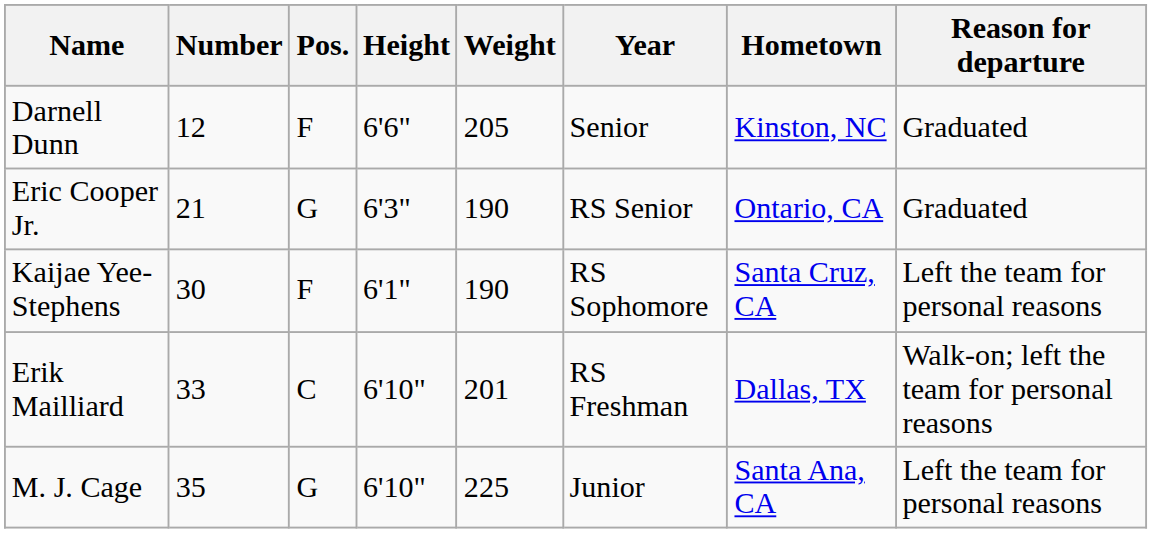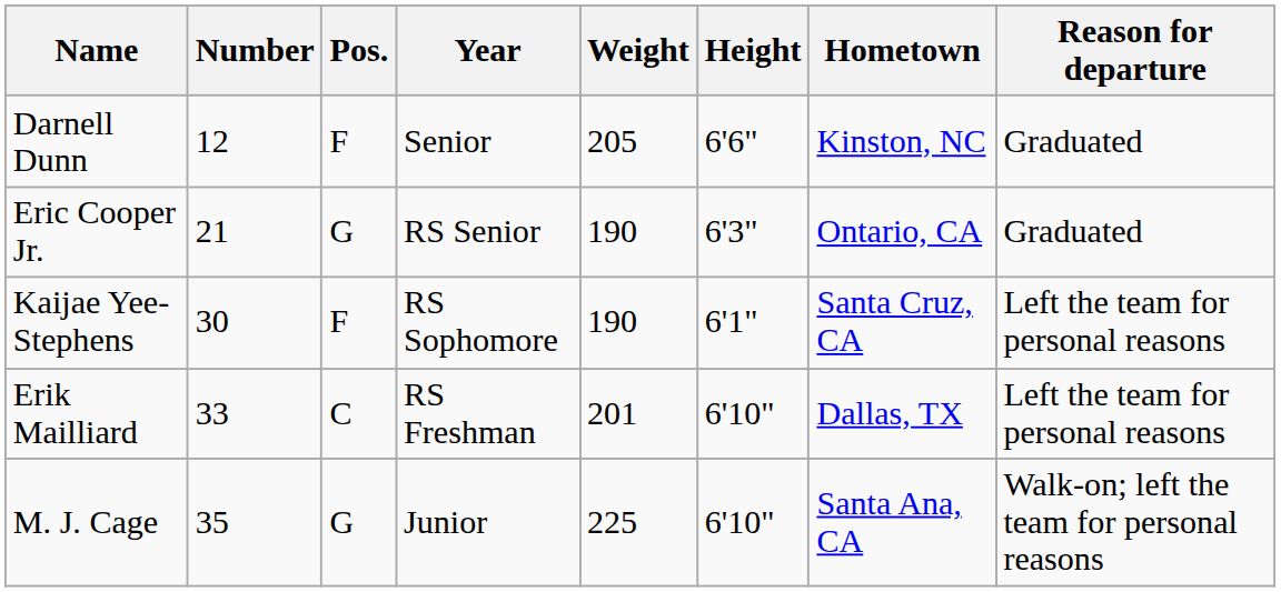columns swapped: Height <-> Year
Erik Mailliard | Reason for departure: Walk-on; left the team for personal reasons -> Left the team for personal reasons
M. J. Cage | Reason for departure: Left the team for personal reasons -> Walk-on; left the team for personal reasons
